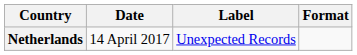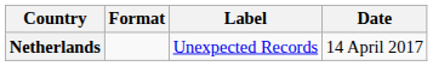columns swapped: Date <-> Format
